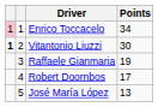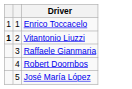- column: Points | 34 | 30 | 19 | 17 | 13
Enrico Toccacelo | column 1: pink background -> no background
